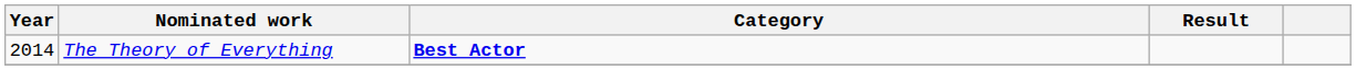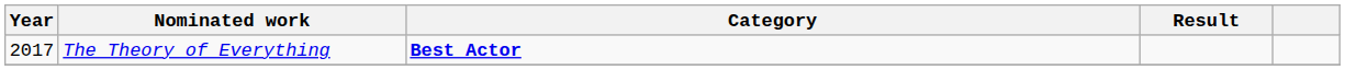The Theory of Everything | Year: 2014 -> 2017
